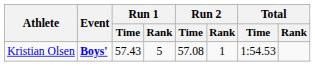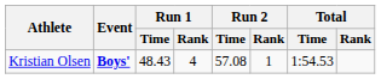Kristian Olsen | Run 1 / Time: 57.43 -> 48.43
Kristian Olsen | Run 1 / Rank: 5 -> 4
